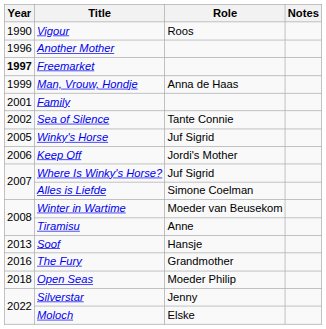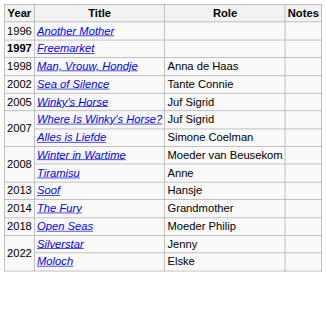- row: 1990 | Vigour | Roos
Man, Vrouw, Hondje | Year: 1999 -> 1998
- row: 2001 | Family
- row: 2006 | Keep Off | Jordi's Mother
The Fury | Year: 2016 -> 2014
